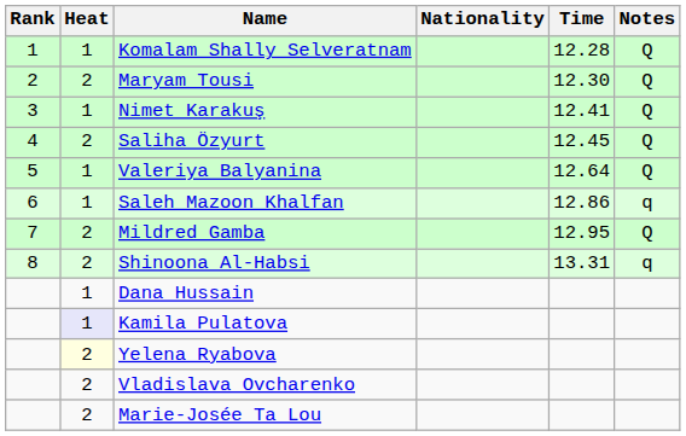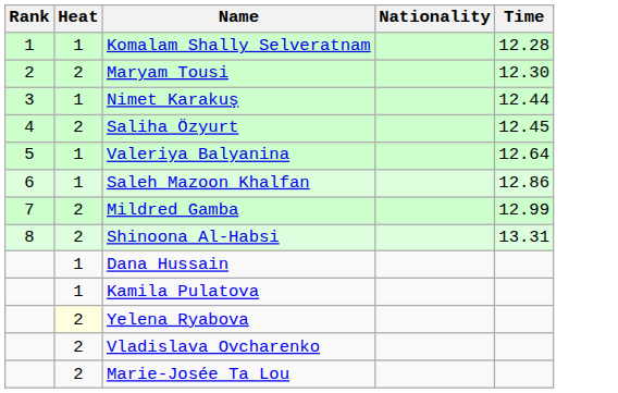- column: Notes | Q | Q | Q | Q | Q | q | Q | q
Nimet Karakuş | Time: 12.41 -> 12.44
Mildred Gamba | Time: 12.95 -> 12.99
Kamila Pulatova | Heat: lavender background -> no background
